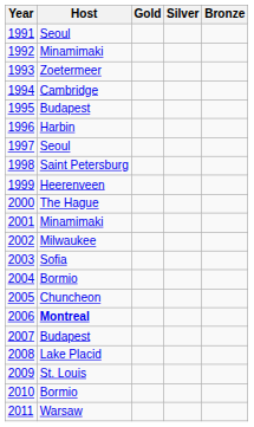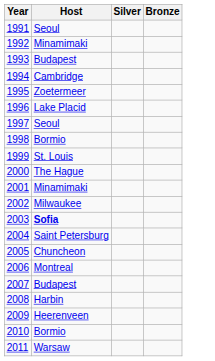- column: Gold
1993 | Host: Zoetermeer -> Budapest
1995 | Host: Budapest -> Zoetermeer
1996 | Host: Harbin -> Lake Placid
1998 | Host: Saint Petersburg -> Bormio
1999 | Host: Heerenveen -> St. Louis
2003 | Host: normal -> bold
2004 | Host: Bormio -> Saint Petersburg
2006 | Host: bold -> normal
2008 | Host: Lake Placid -> Harbin
2009 | Host: St. Louis -> Heerenveen
